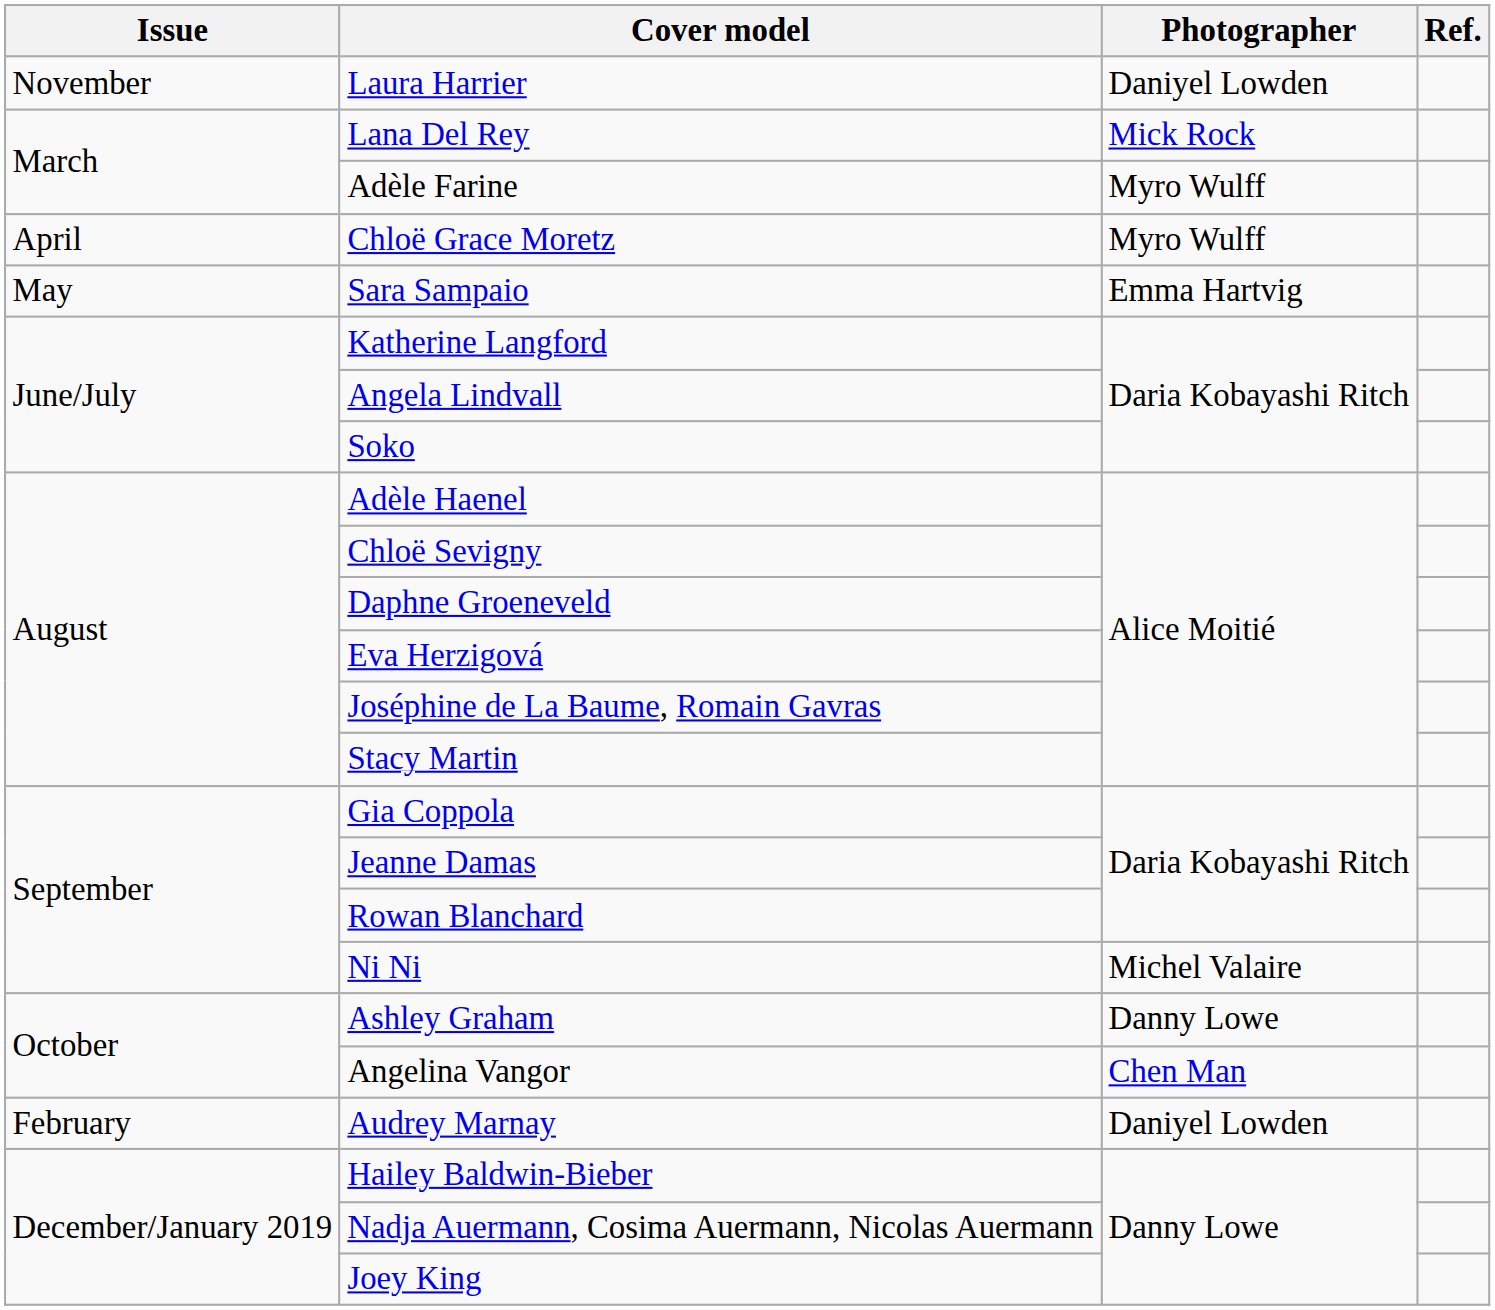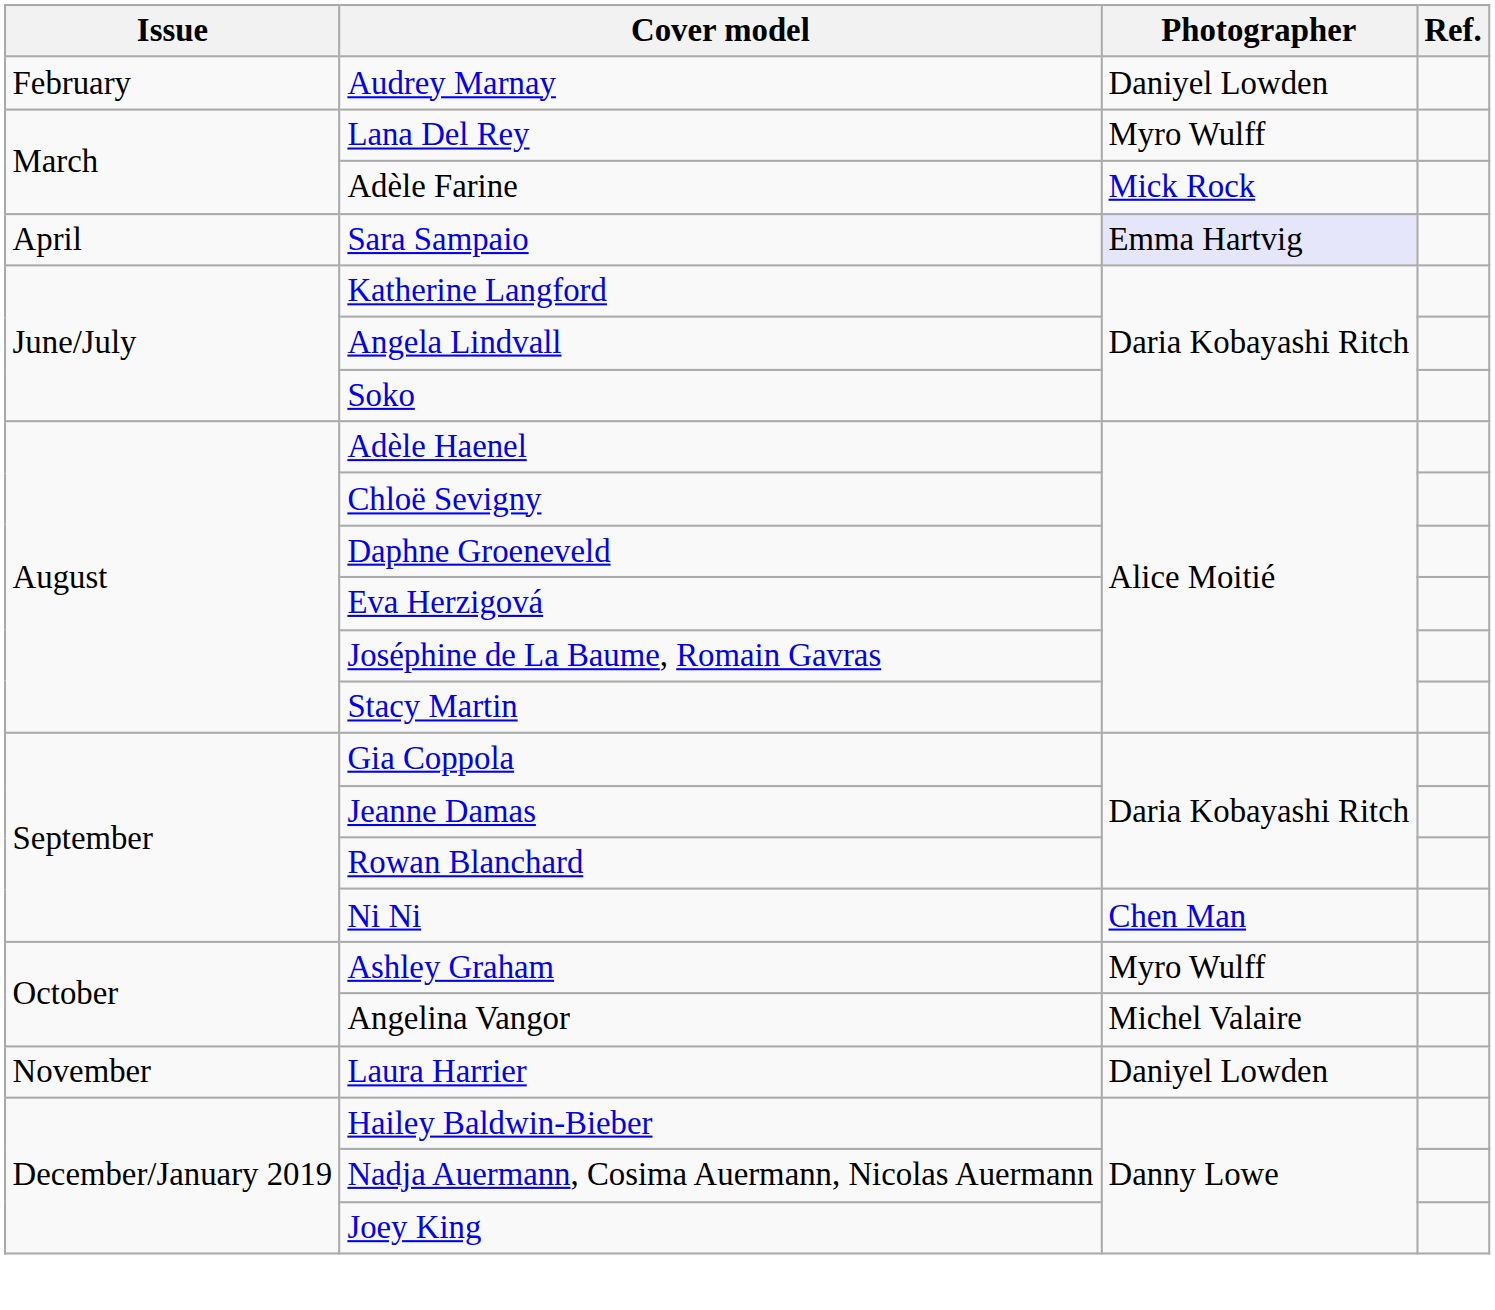rows swapped: Audrey Marnay <-> Laura Harrier
Lana Del Rey | Photographer: Mick Rock -> Myro Wulff
Adèle Farine | Photographer: Myro Wulff -> Mick Rock
- row: April | Chloë Grace Moretz | Myro Wulff
Sara Sampaio | Issue: May -> April
Sara Sampaio | Photographer: no background -> lavender background
Ni Ni | Photographer: Michel Valaire -> Chen Man
Ashley Graham | Photographer: Danny Lowe -> Myro Wulff
Angelina Vangor | Photographer: Chen Man -> Michel Valaire
